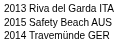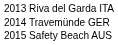rows swapped: 2014 Travemünde GER <-> 2015 Safety Beach AUS
